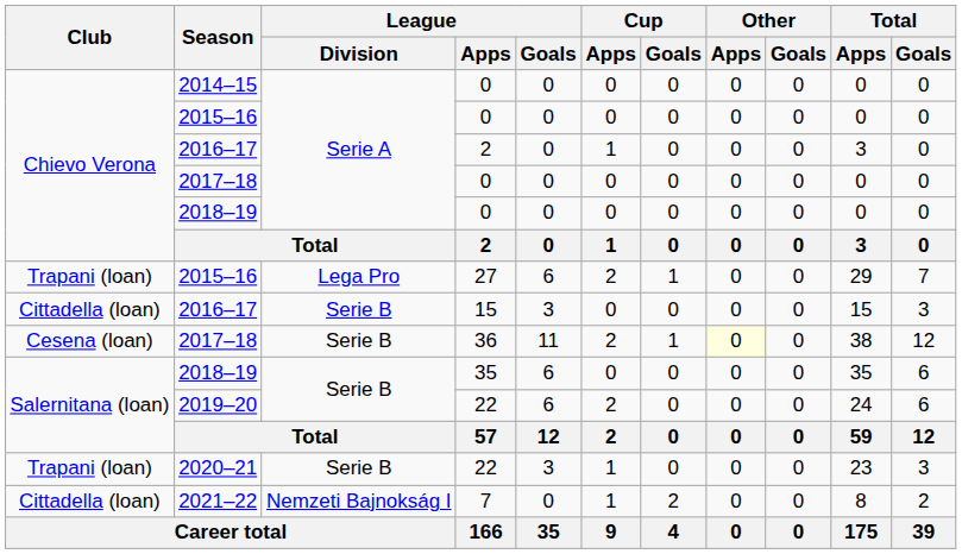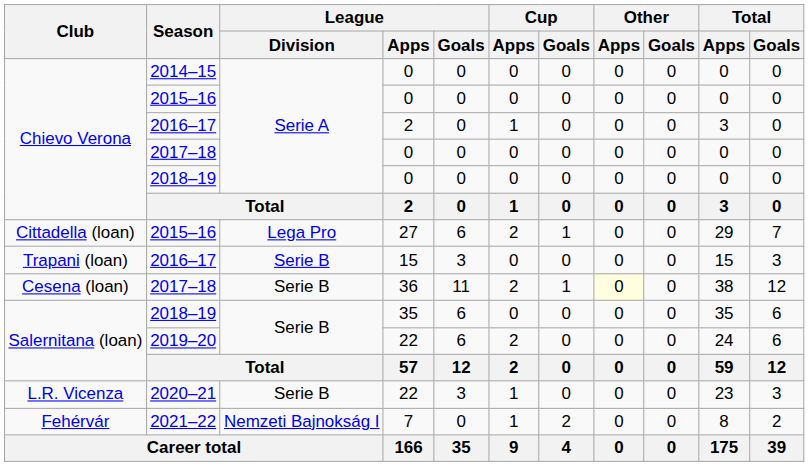2015–16 / 27 | Club: Trapani (loan) -> Cittadella (loan)
2016–17 / 15 | Club: Cittadella (loan) -> Trapani (loan)
2020–21 | Club: Trapani (loan) -> L.R. Vicenza
2021–22 | Club: Cittadella (loan) -> Fehérvár
